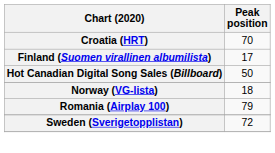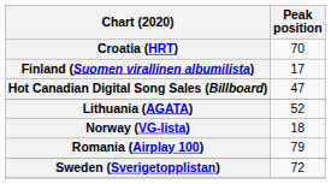Hot Canadian Digital Song Sales (Billboard) | Peak position: 50 -> 47
+ row: Lithuania (AGATA) | 52
